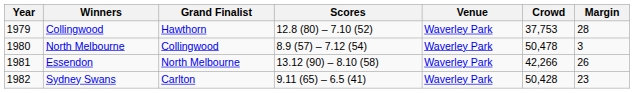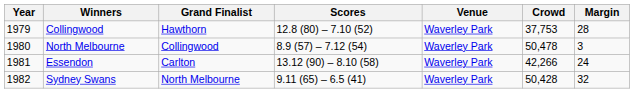Essendon | Grand Finalist: North Melbourne -> Carlton
Essendon | Margin: 26 -> 24
Sydney Swans | Grand Finalist: Carlton -> North Melbourne
Sydney Swans | Margin: 23 -> 32
